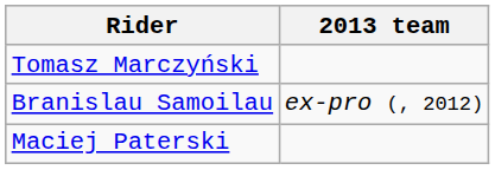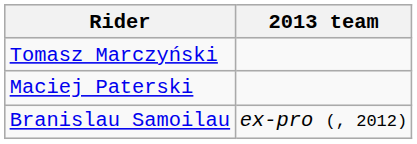rows swapped: Maciej Paterski <-> Branislau Samoilau
